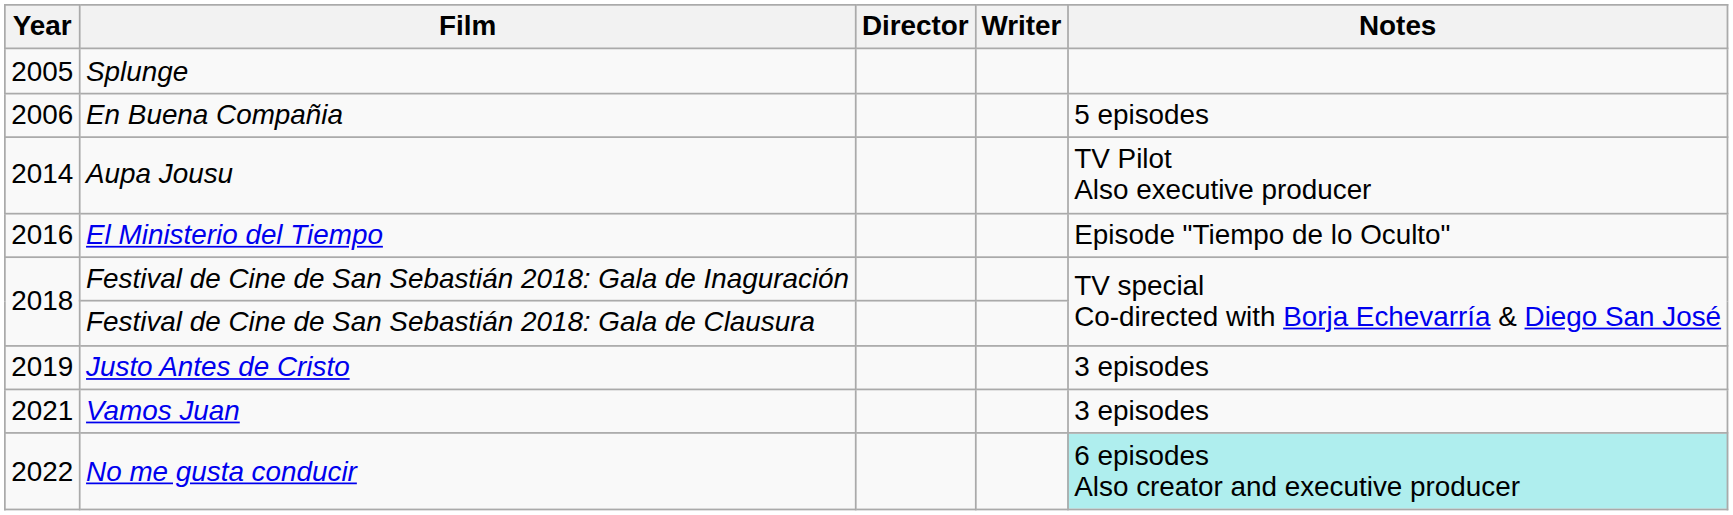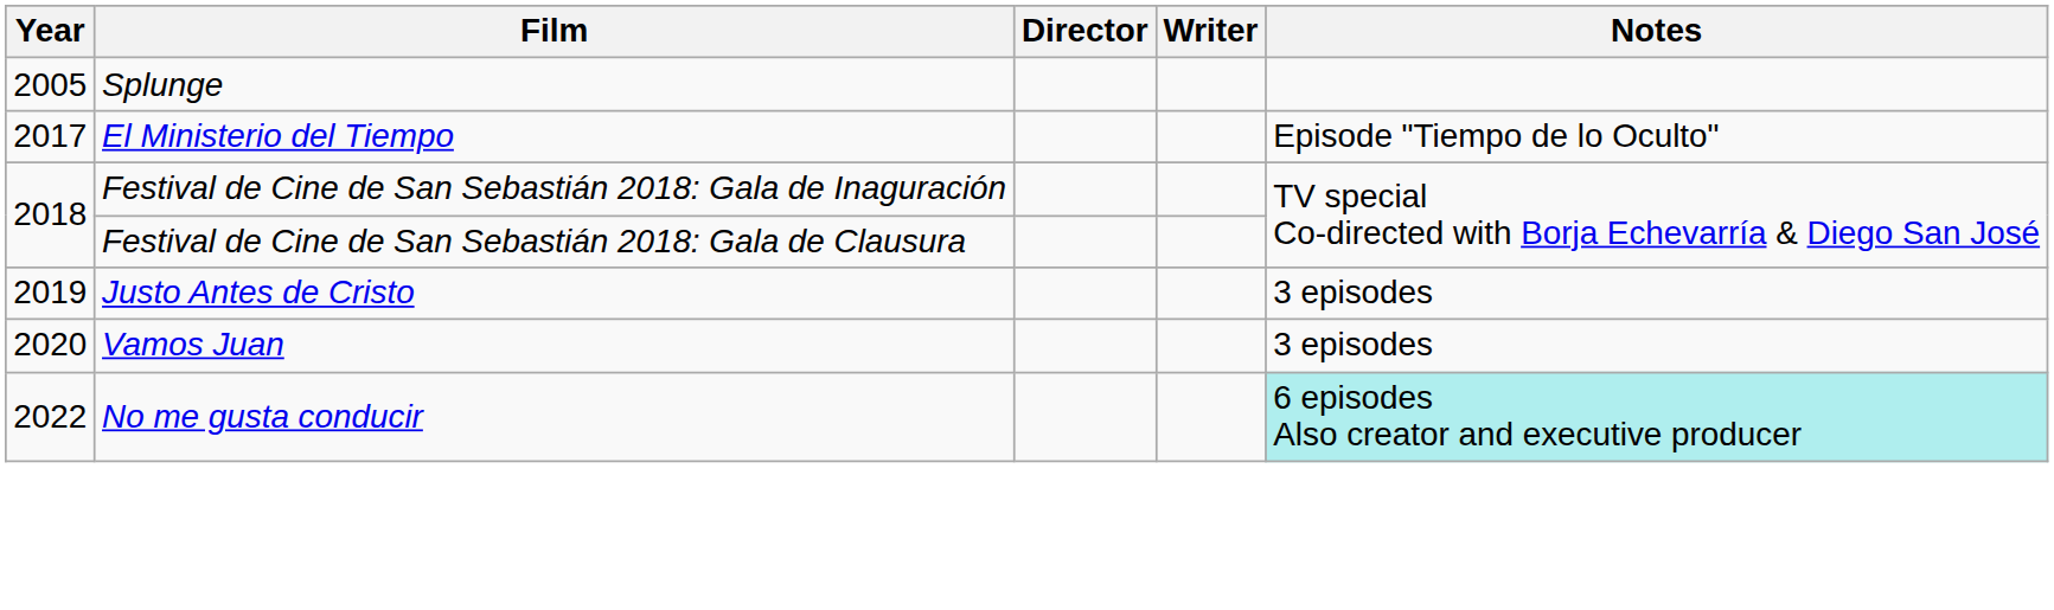- row: 2006 | En Buena Compañia | 5 episodes
- row: 2014 | Aupa Jousu | TV Pilot Also executive producer
El Ministerio del Tiempo | Year: 2016 -> 2017
Vamos Juan | Year: 2021 -> 2020
